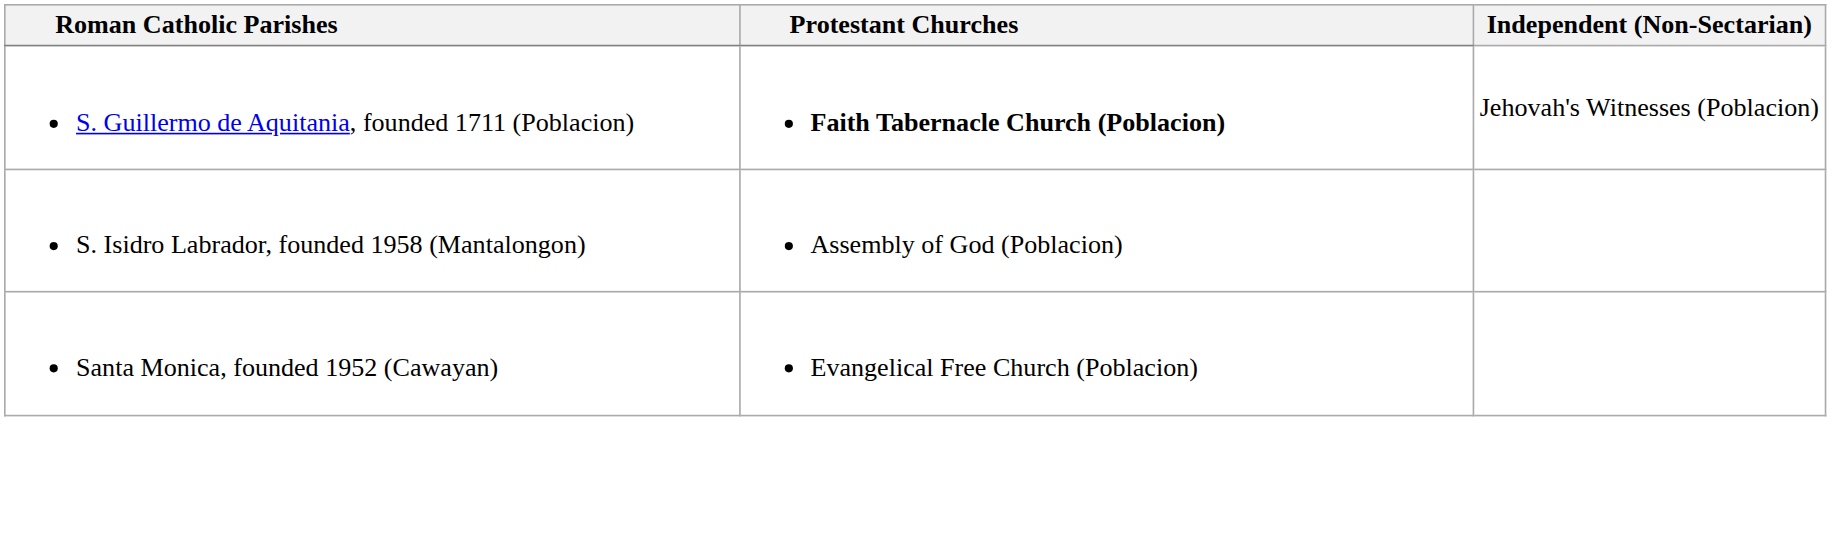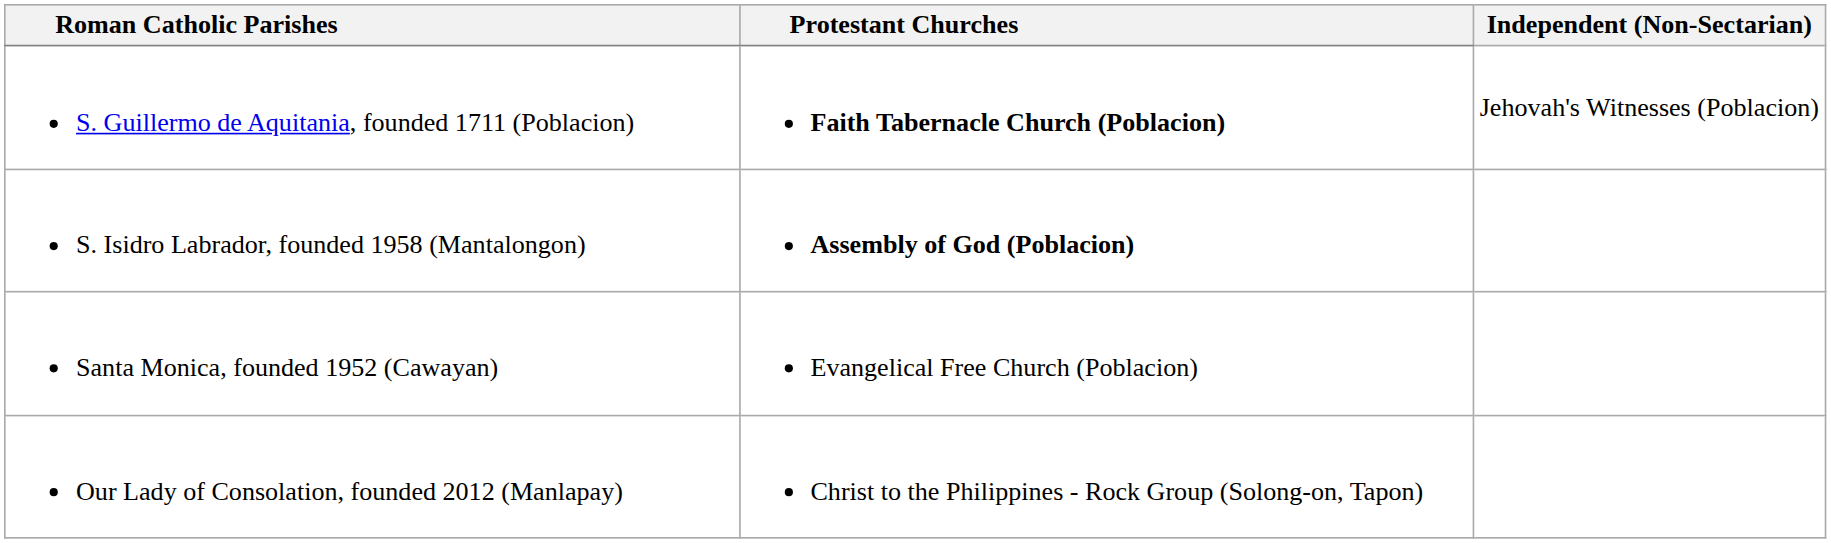S. Isidro Labrador, founded 1958 (Mantalongon) | Protestant Churches: normal -> bold
+ row: Our Lady of Consolation, founded 2012 (Manlapay) | Christ to the Philippines - Rock Group (Solong-on, Tapon)
